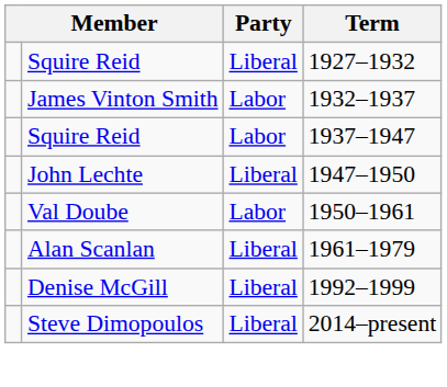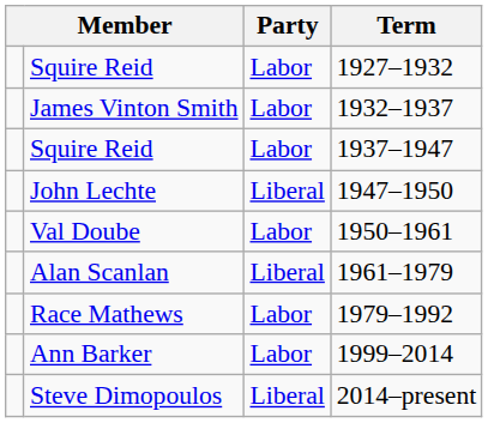Squire Reid / 1927–1932 | Party: Liberal -> Labor
+ row: Race Mathews | Labor | 1979–1992
- row: Denise McGill | Liberal | 1992–1999
+ row: Ann Barker | Labor | 1999–2014
